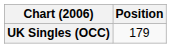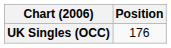UK Singles (OCC) | Position: 179 -> 176
